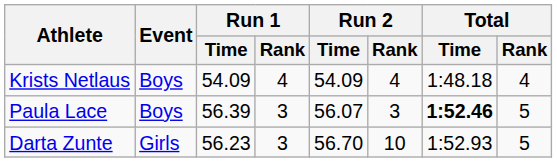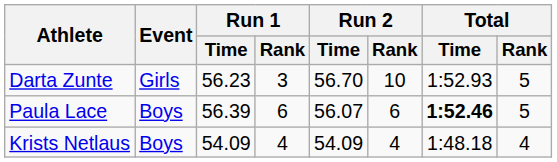rows swapped: Krists Netlaus <-> Darta Zunte
Paula Lace | Run 1 / Rank: 3 -> 6
Paula Lace | Run 2 / Rank: 3 -> 6
